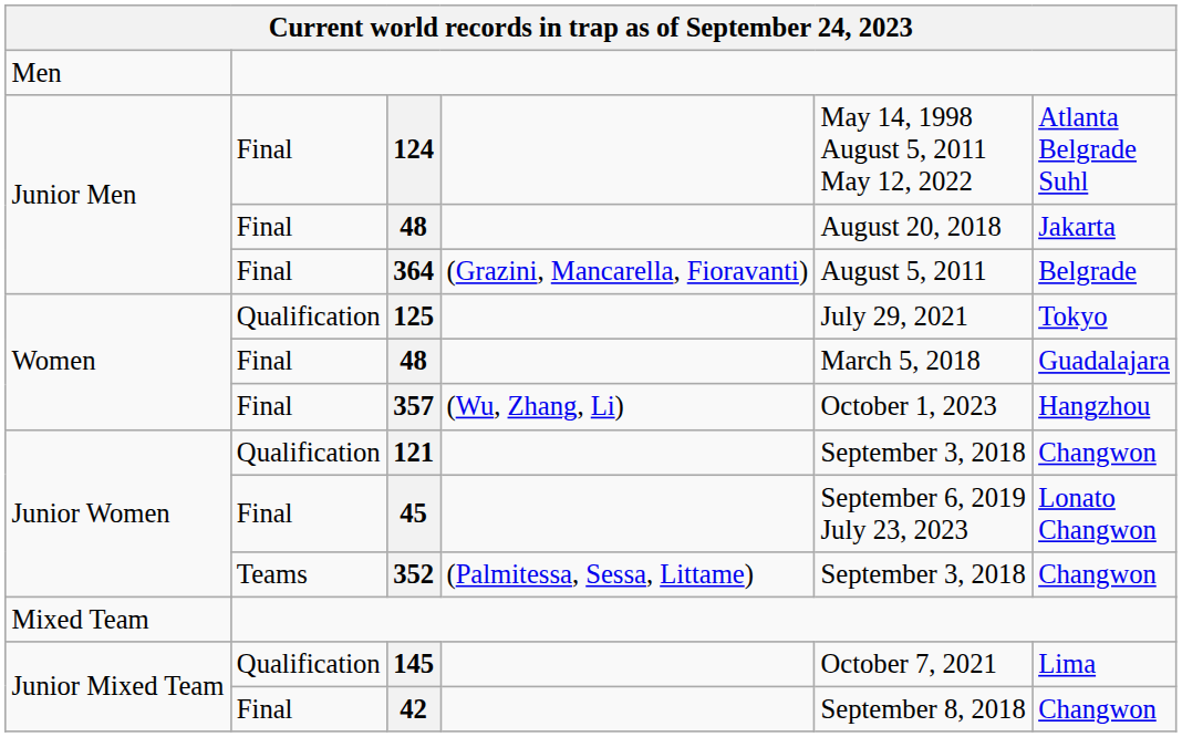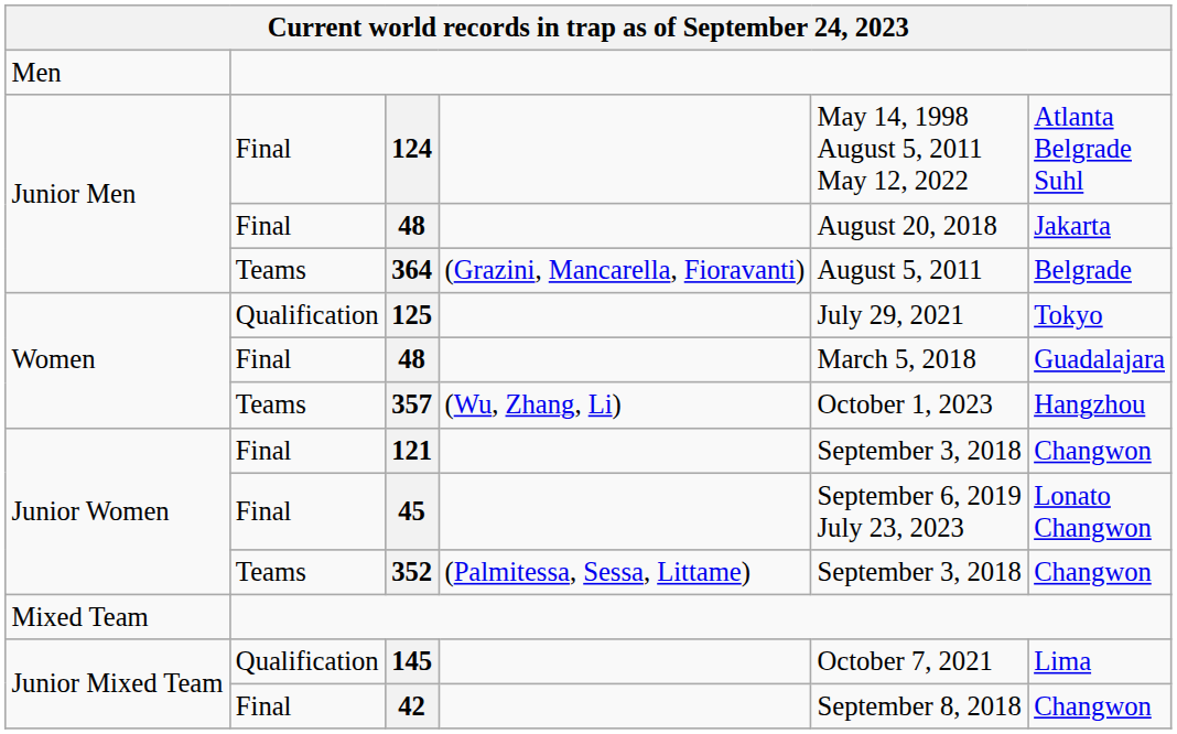364 | column 2: Final -> Teams
357 | column 2: Final -> Teams
121 | column 2: Qualification -> Final
